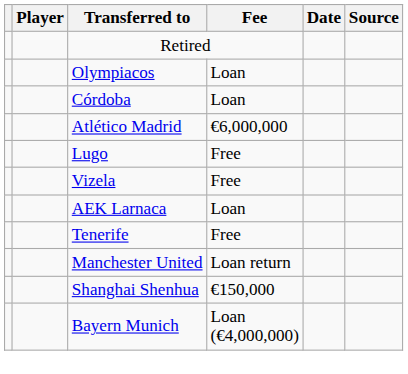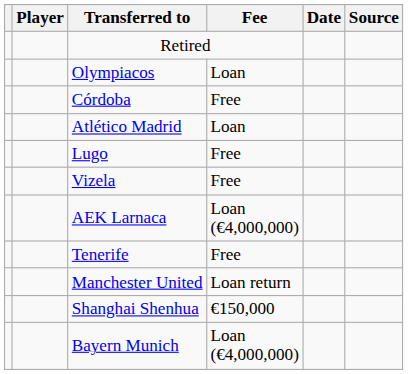Córdoba | Fee: Loan -> Free
Atlético Madrid | Fee: €6,000,000 -> Loan
AEK Larnaca | Fee: Loan -> Loan (€4,000,000)
